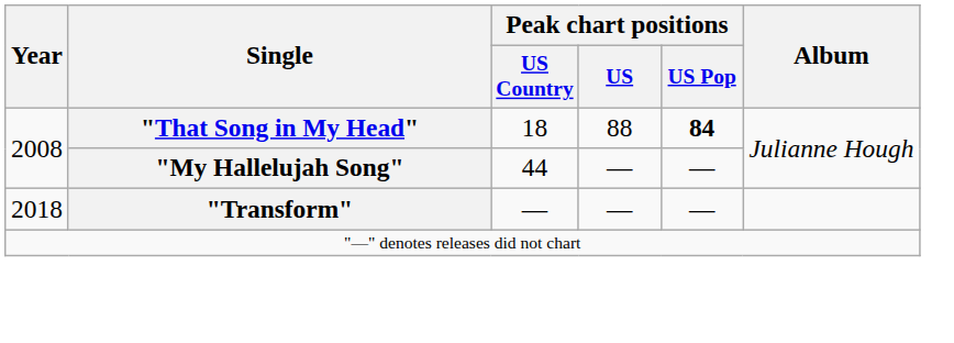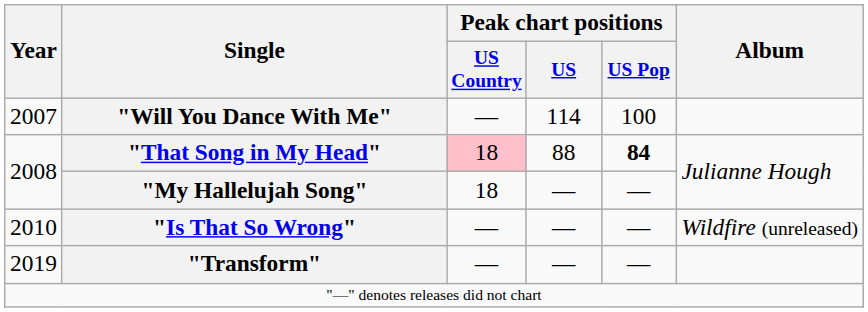+ row: 2007 | "Will You Dance With Me" | — | 114 | 100
"That Song in My Head" | Peak chart positions / US Country: no background -> pink background
"My Hallelujah Song" | Peak chart positions / US Country: 44 -> 18
+ row: 2010 | "Is That So Wrong" | — | — | — | Wildfire (unreleased)
"Transform" | Year: 2018 -> 2019
